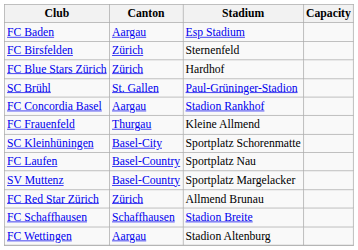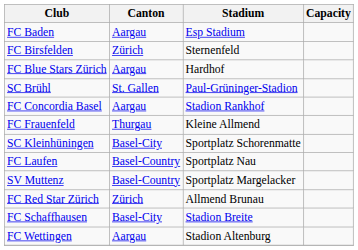FC Blue Stars Zürich | Canton: Zürich -> Aargau
FC Schaffhausen | Canton: Schaffhausen -> Basel-City
